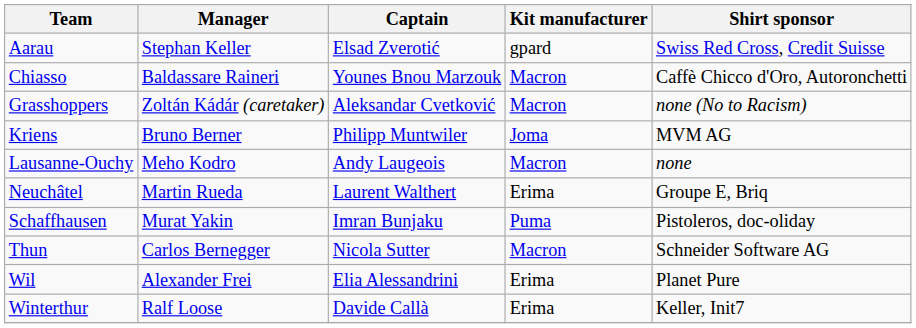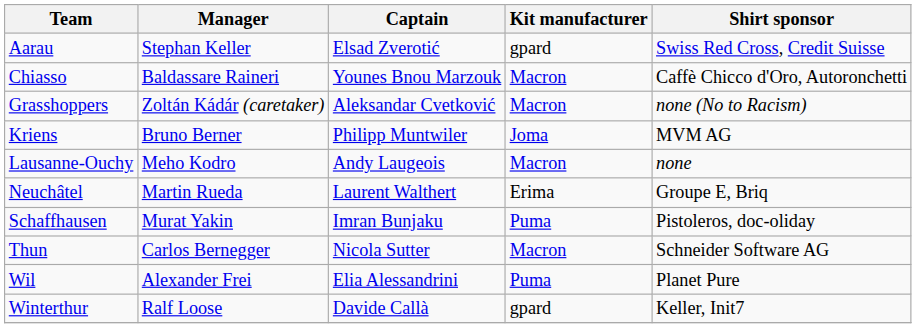Wil | Kit manufacturer: Erima -> Puma
Winterthur | Kit manufacturer: Erima -> gpard
